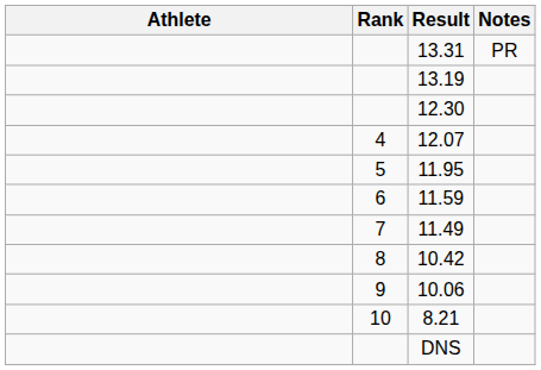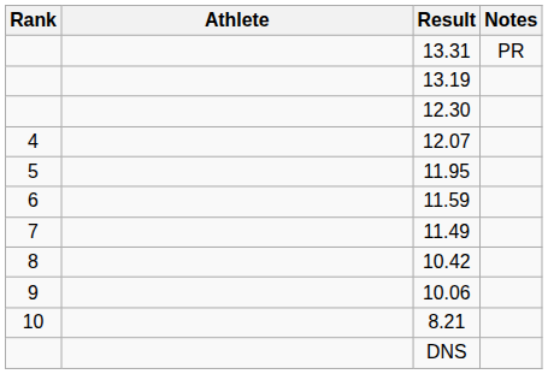columns swapped: Rank <-> Athlete
